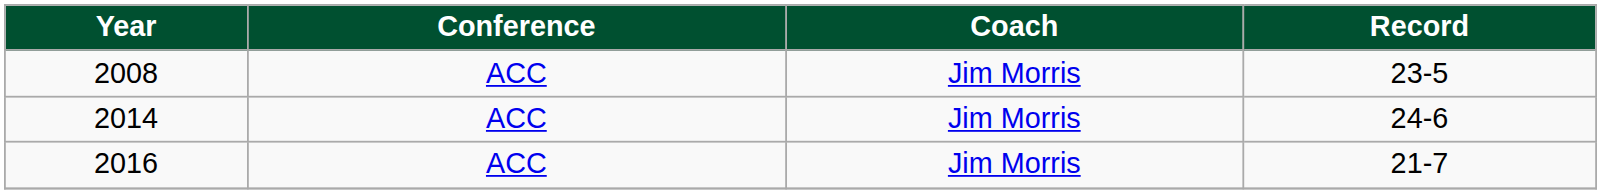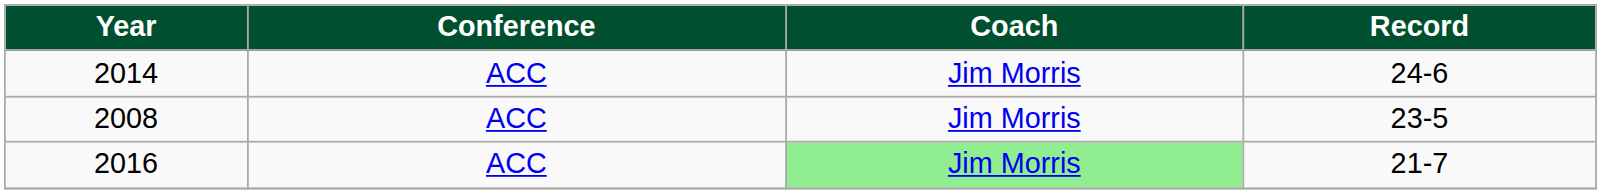rows swapped: 2008 <-> 2014
2016 | Coach: no background -> lightgreen background
